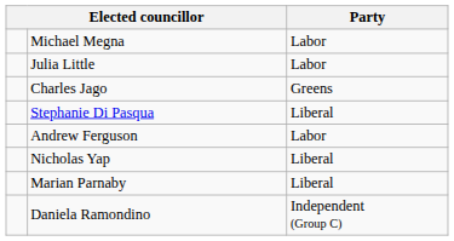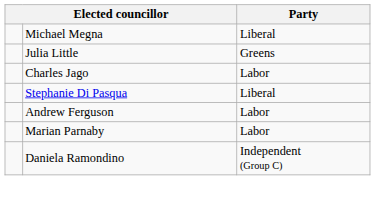Michael Megna | Party: Labor -> Liberal
Julia Little | Party: Labor -> Greens
Charles Jago | Party: Greens -> Labor
- row: Nicholas Yap | Liberal
Marian Parnaby | Party: Liberal -> Labor
